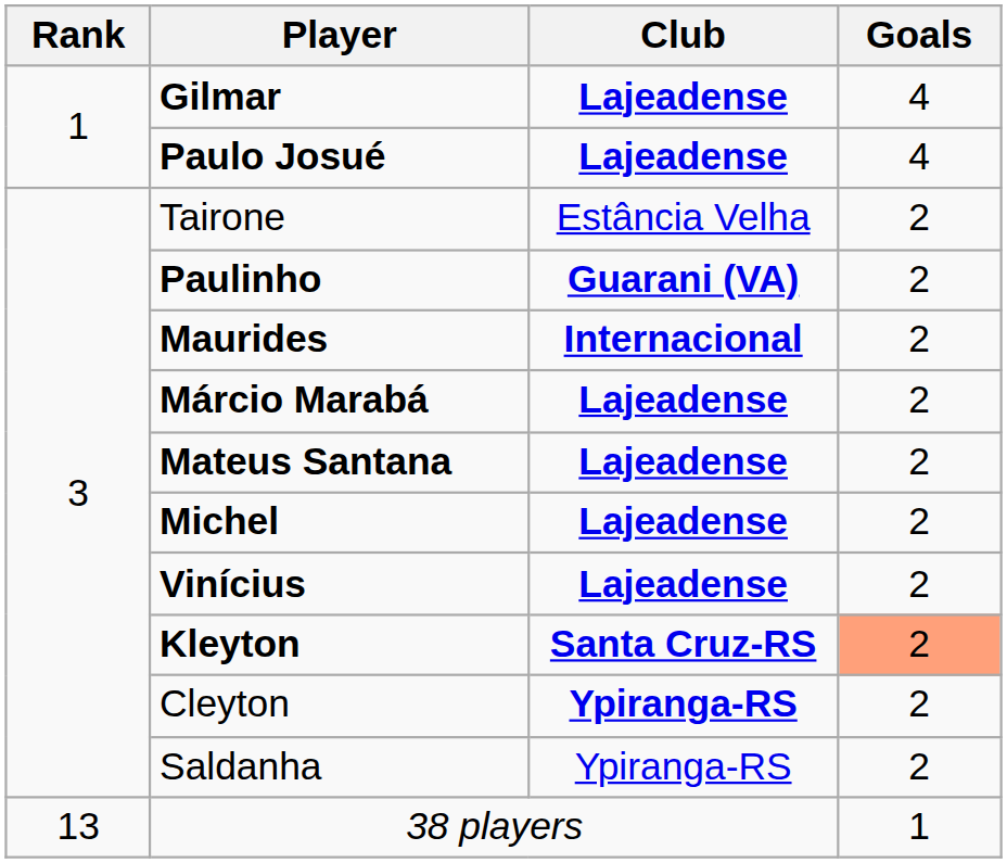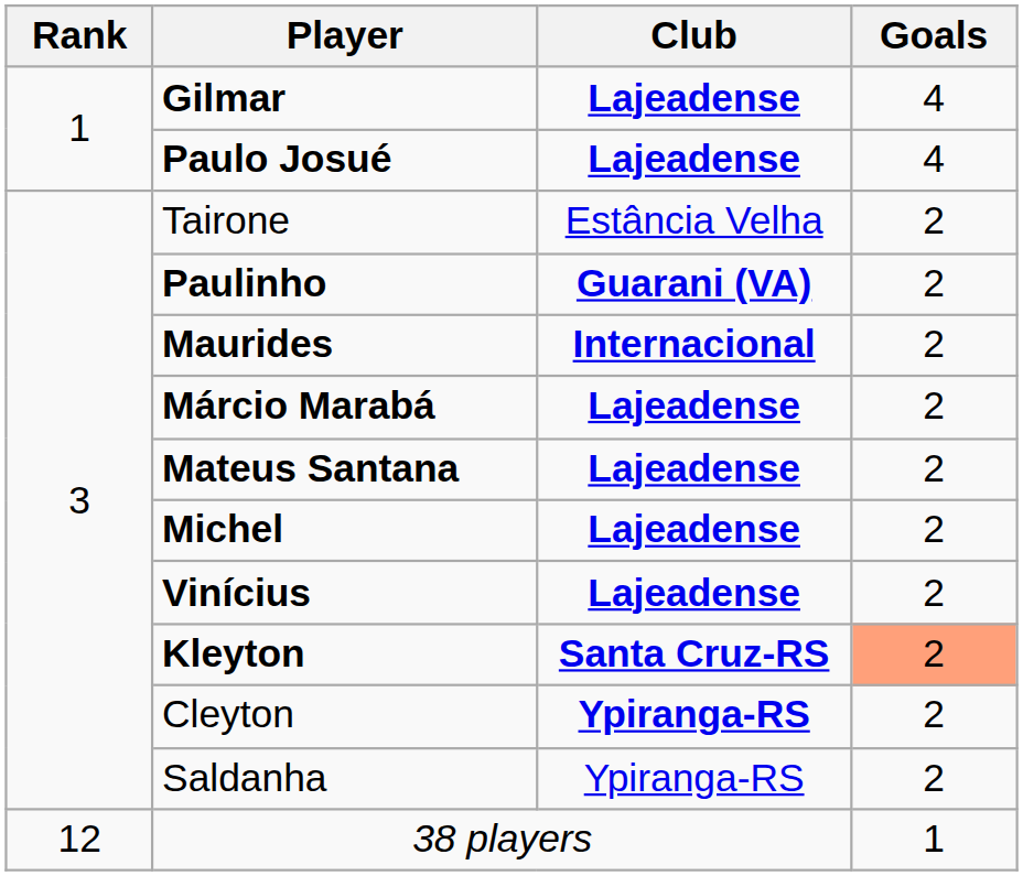38 players | Rank: 13 -> 12
